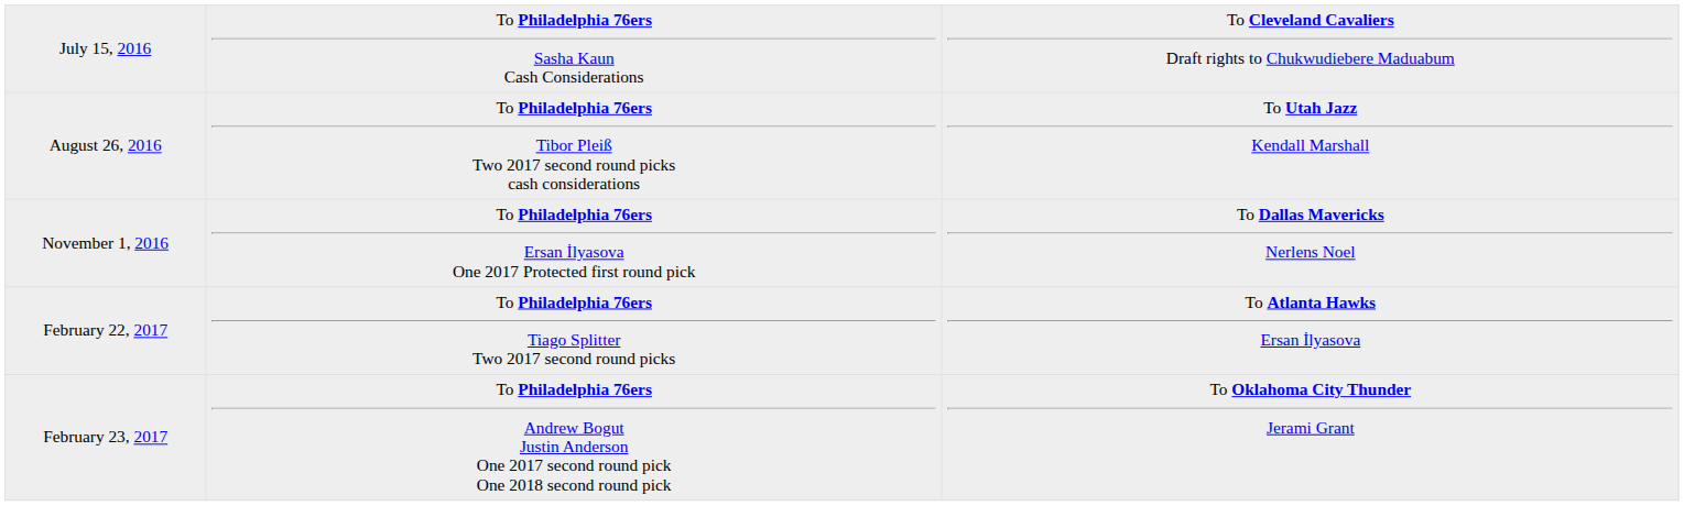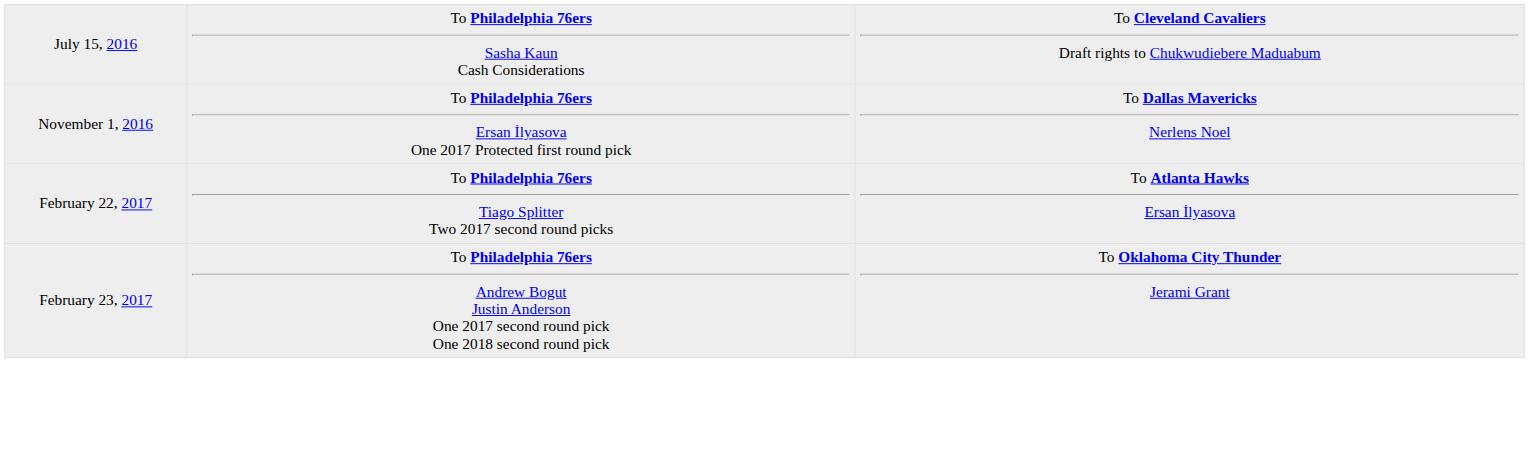- row: August 26, 2016 | To Philadelphia 76ers Tibor Pleiß Two 2017 second round picks cash considerations | To Utah Jazz Kendall Marshall
